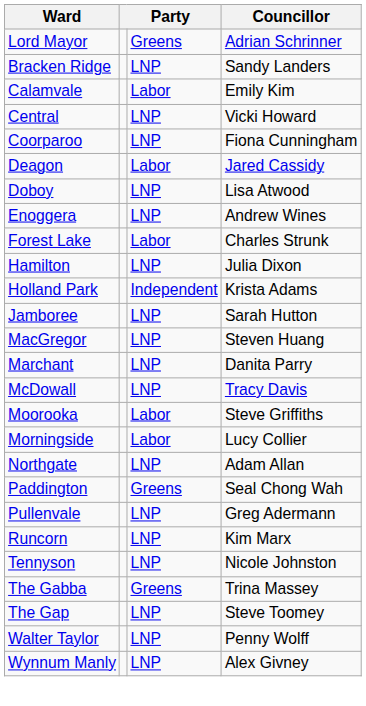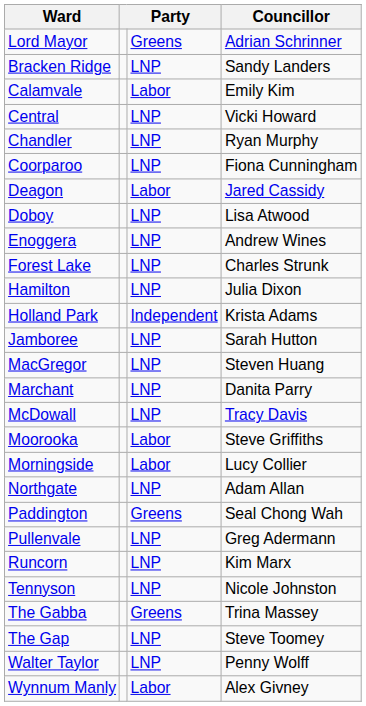+ row: Chandler | LNP | Ryan Murphy
Forest Lake | column 3: Labor -> LNP
Wynnum Manly | column 3: LNP -> Labor
